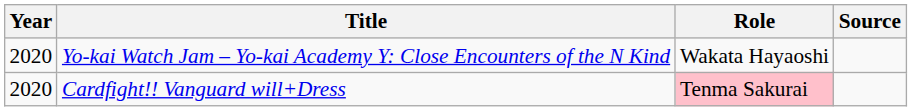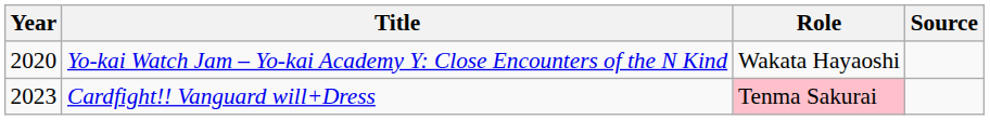Cardfight!! Vanguard will+Dress | Year: 2020 -> 2023
